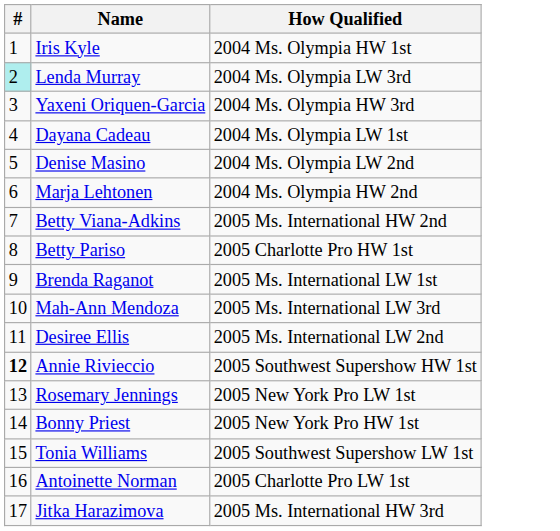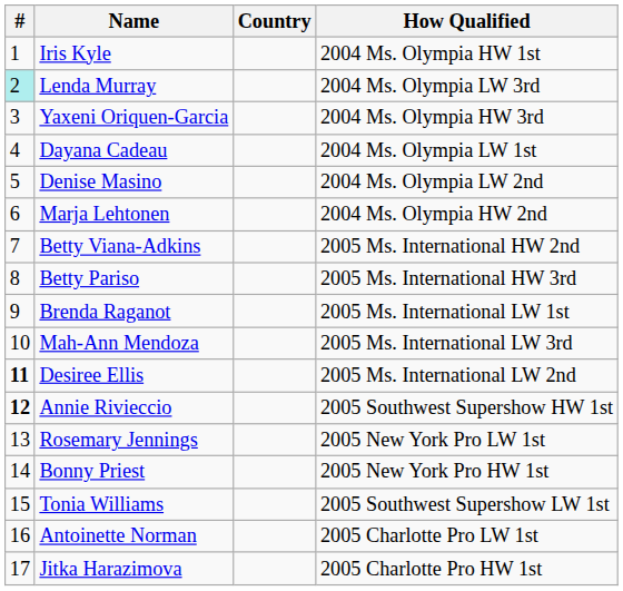+ column: Country
Betty Pariso | How Qualified: 2005 Charlotte Pro HW 1st -> 2005 Ms. International HW 3rd
Desiree Ellis | #: normal -> bold
Jitka Harazimova | How Qualified: 2005 Ms. International HW 3rd -> 2005 Charlotte Pro HW 1st
